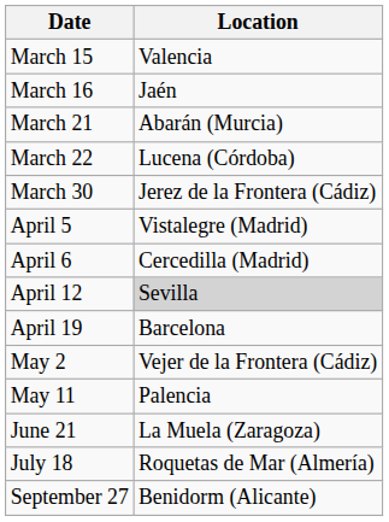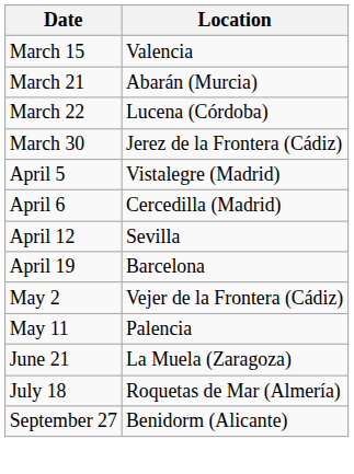- row: March 16 | Jaén
April 12 | Location: lightgrey background -> no background
